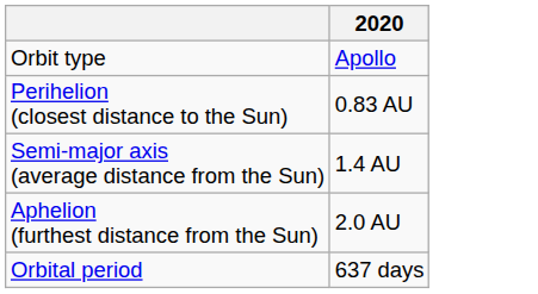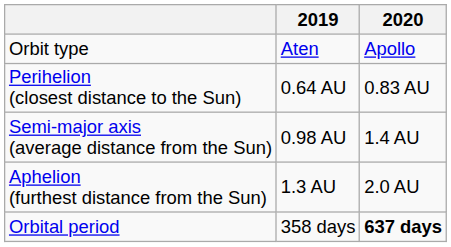+ column: 2019 | Aten | 0.64 AU | 0.98 AU | 1.3 AU | 358 days
Orbital period | 2020: normal -> bold
